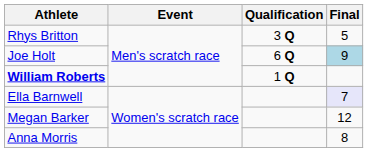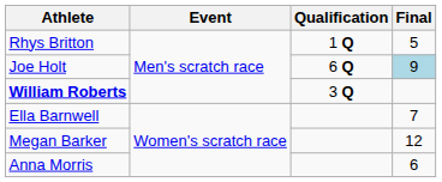Rhys Britton | Qualification: 3 Q -> 1 Q
William Roberts | Qualification: 1 Q -> 3 Q
Ella Barnwell | Final: lavender background -> no background
Anna Morris | Final: 8 -> 6
